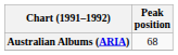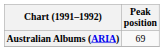Australian Albums (ARIA) | Peak position: 68 -> 69
